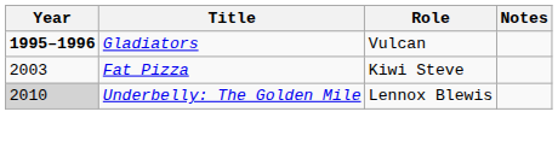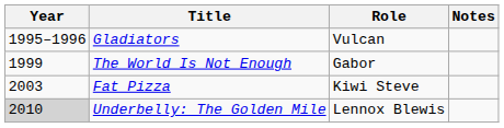Gladiators | Year: bold -> normal
+ row: 1999 | The World Is Not Enough | Gabor
